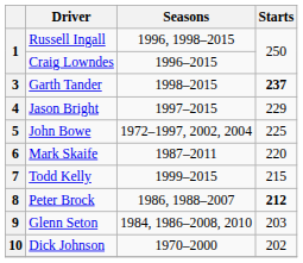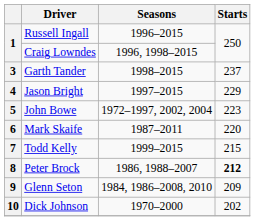1 / Russell Ingall | Seasons: 1996, 1998–2015 -> 1996–2015
1 / Craig Lowndes | Seasons: 1996–2015 -> 1996, 1998–2015
3 | Starts: bold -> normal
5 | Starts: 225 -> 223
9 | Starts: 203 -> 209
